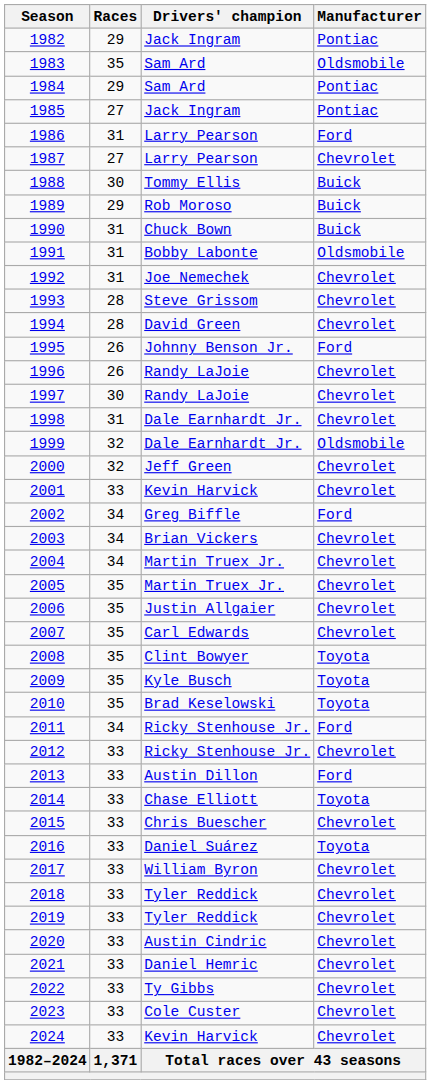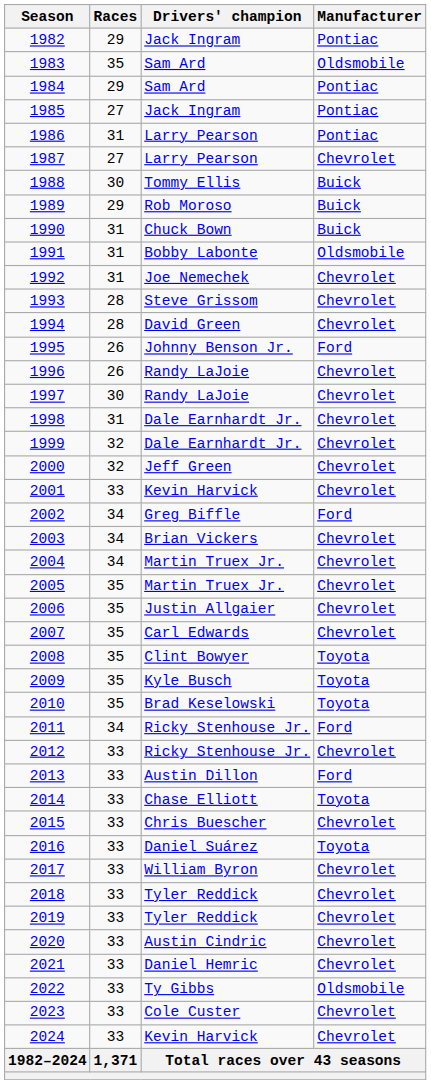1986 | Manufacturer: Ford -> Pontiac
1999 | Manufacturer: Oldsmobile -> Chevrolet
2022 | Manufacturer: Chevrolet -> Oldsmobile
